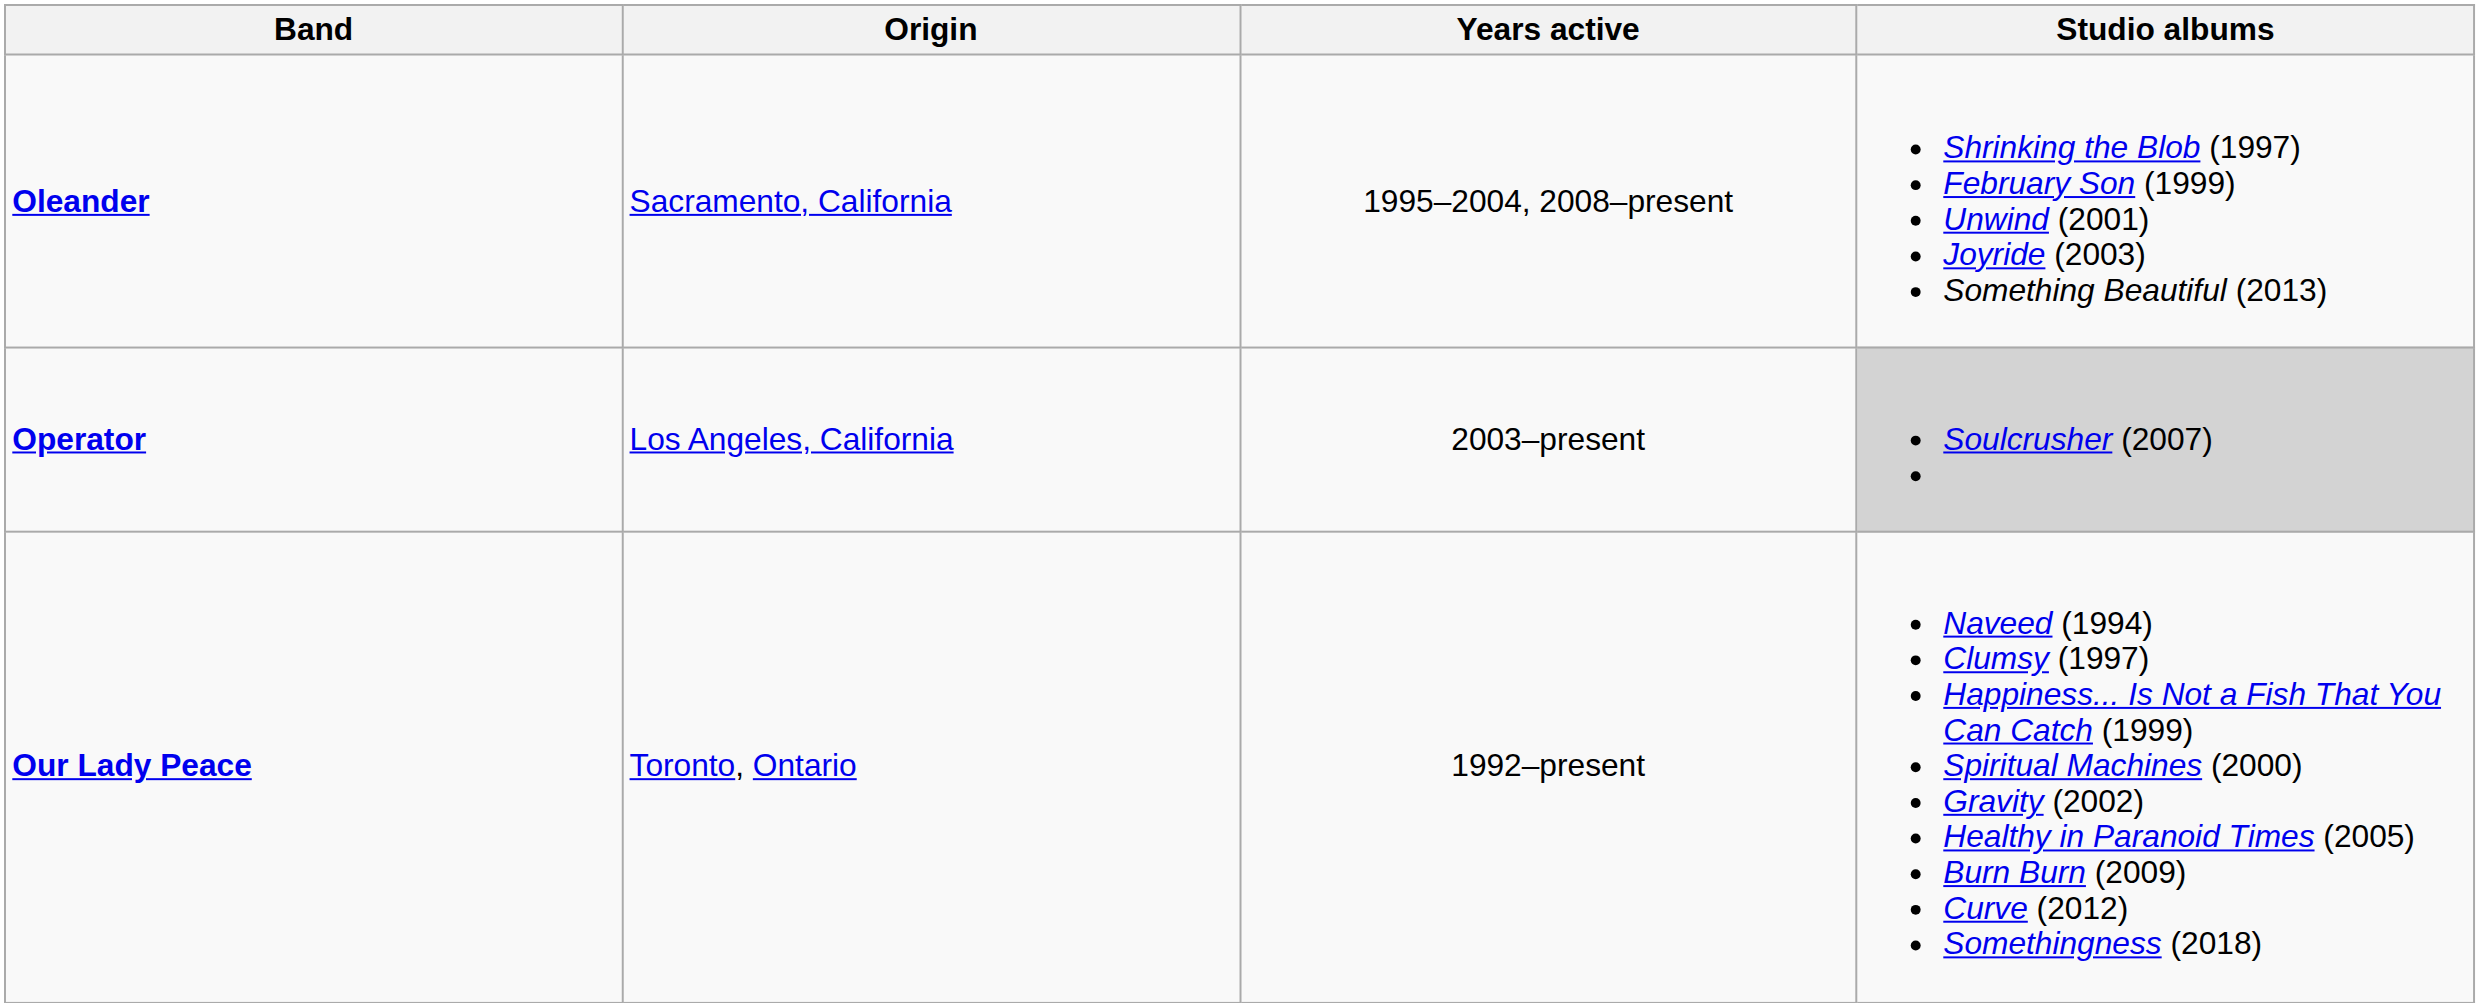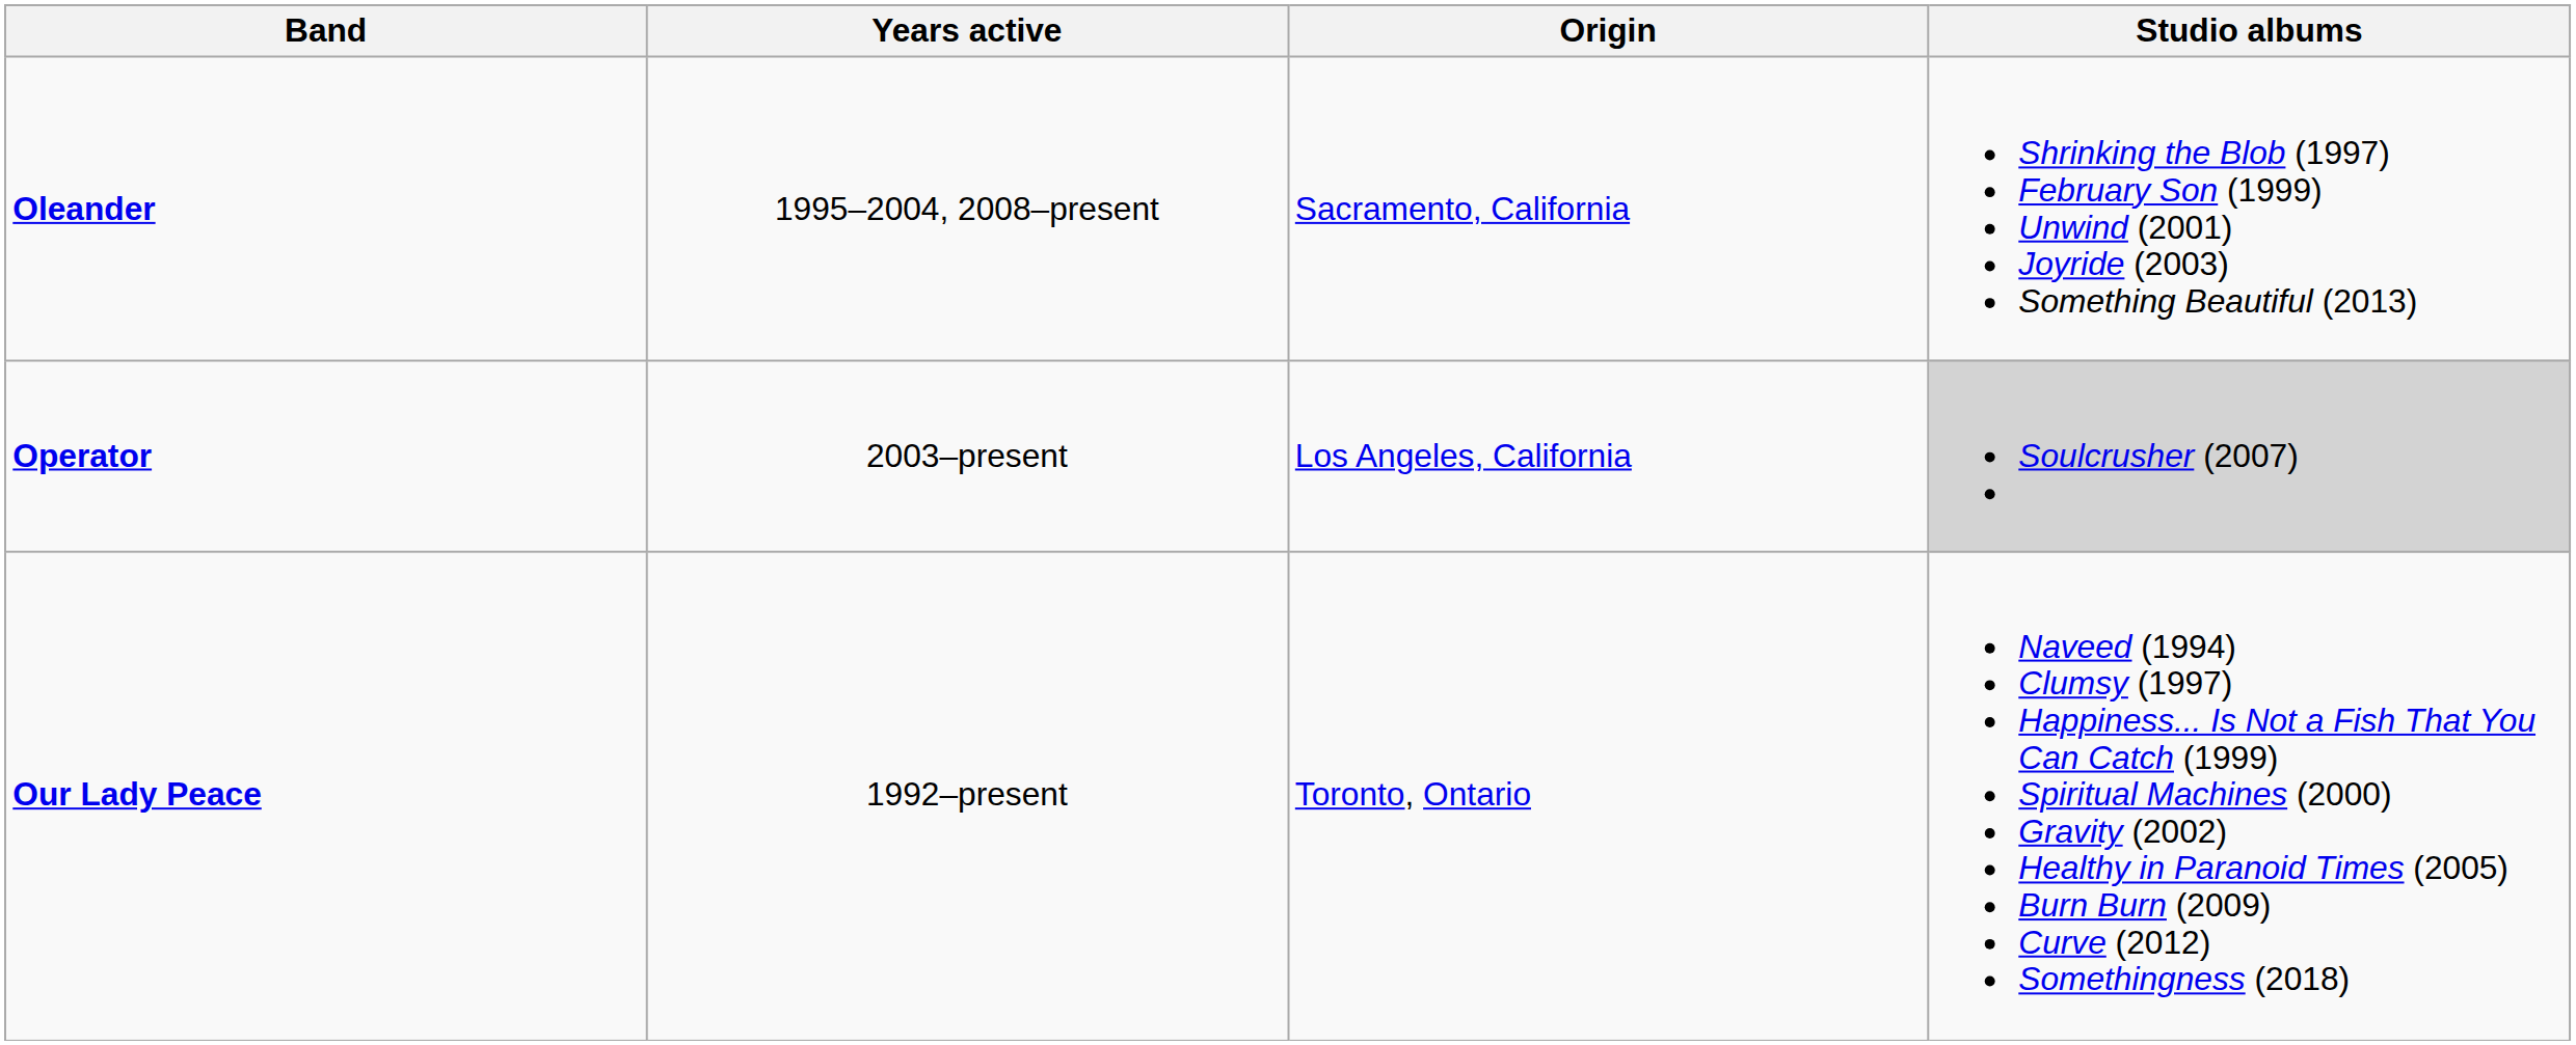columns swapped: Years active <-> Origin
